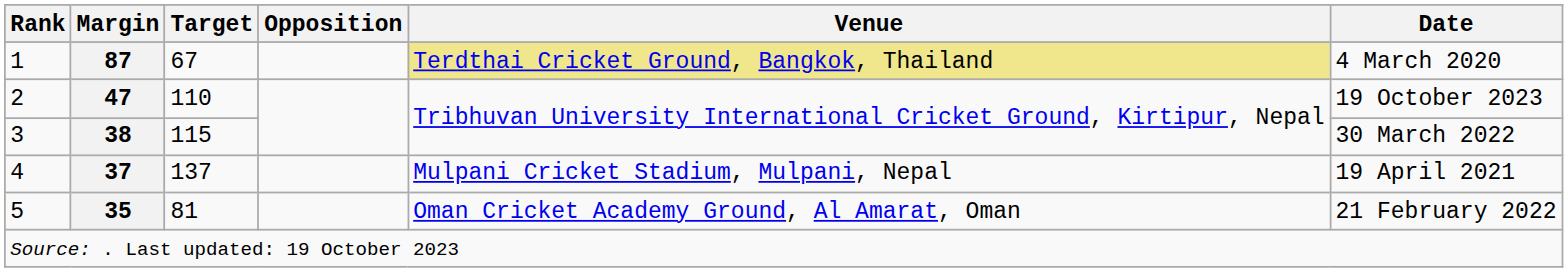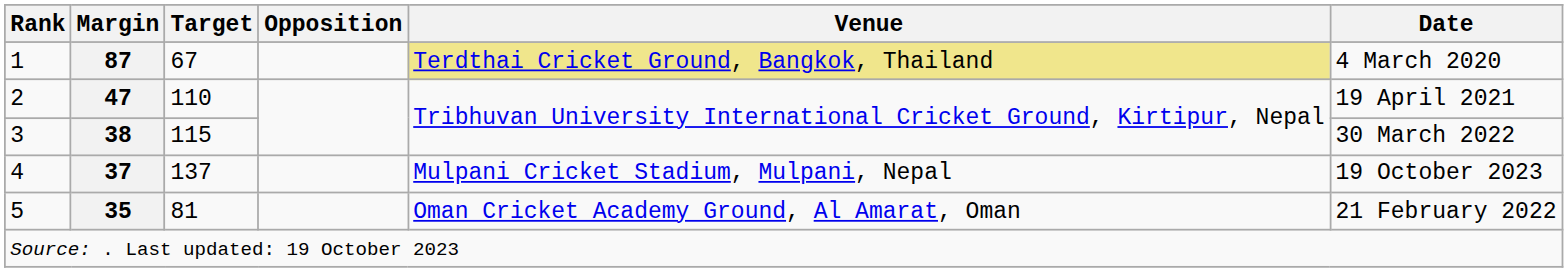2 | Date: 19 October 2023 -> 19 April 2021
4 | Date: 19 April 2021 -> 19 October 2023
